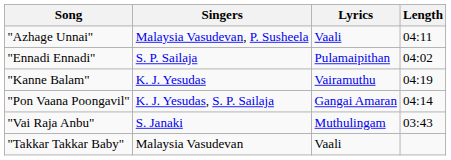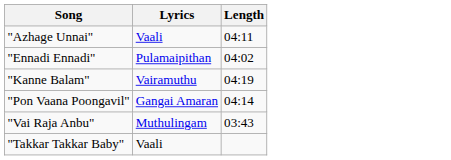- column: Singers | Malaysia Vasudevan, P. Susheela | S. P. Sailaja | K. J. Yesudas | K. J. Yesudas, S. P. Sailaja | S. Janaki | Malaysia Vasudevan
